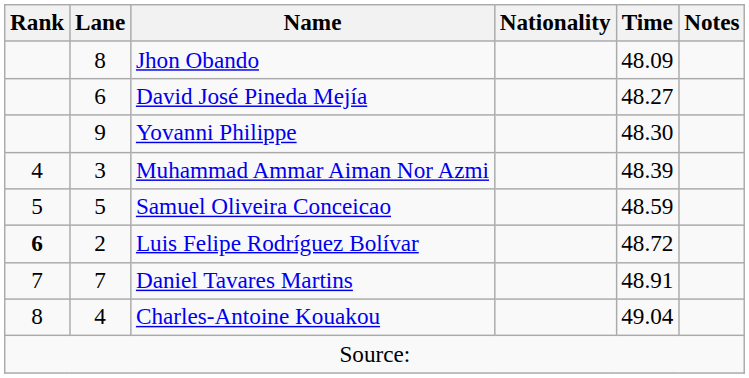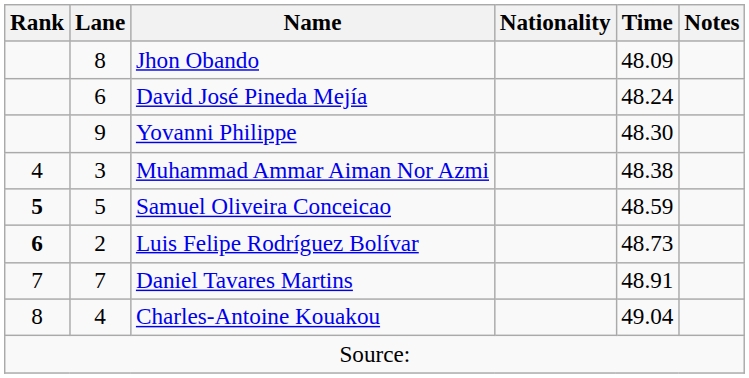David José Pineda Mejía | Time: 48.27 -> 48.24
Muhammad Ammar Aiman Nor Azmi | Time: 48.39 -> 48.38
Samuel Oliveira Conceicao | Rank: normal -> bold
Luis Felipe Rodríguez Bolívar | Time: 48.72 -> 48.73
